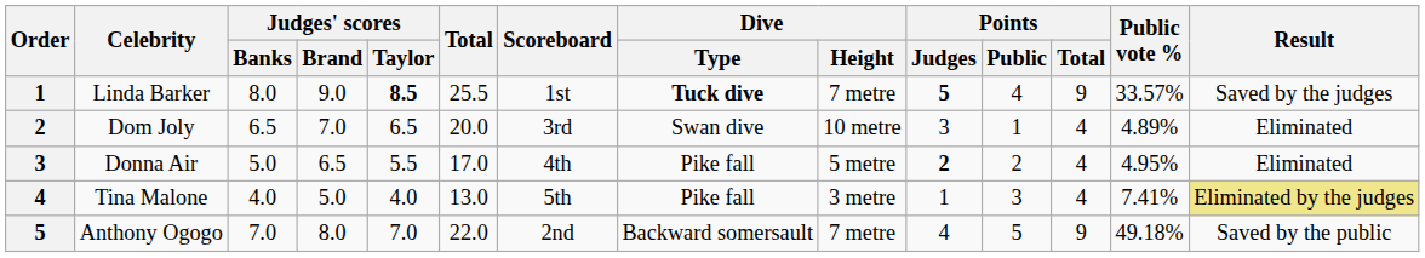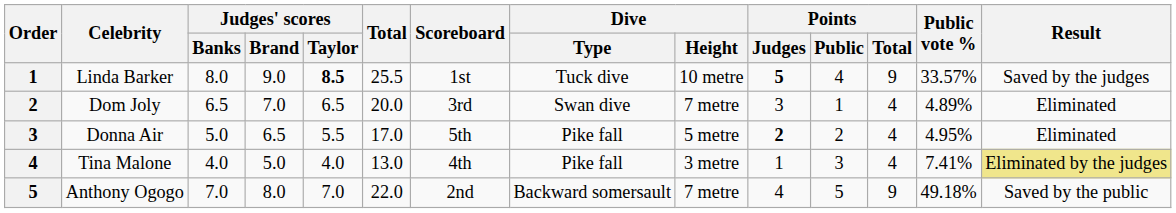Linda Barker | Dive / Type: bold -> normal
Linda Barker | Dive / Height: 7 metre -> 10 metre
Dom Joly | Dive / Height: 10 metre -> 7 metre
Donna Air | Scoreboard: 4th -> 5th
Tina Malone | Scoreboard: 5th -> 4th
